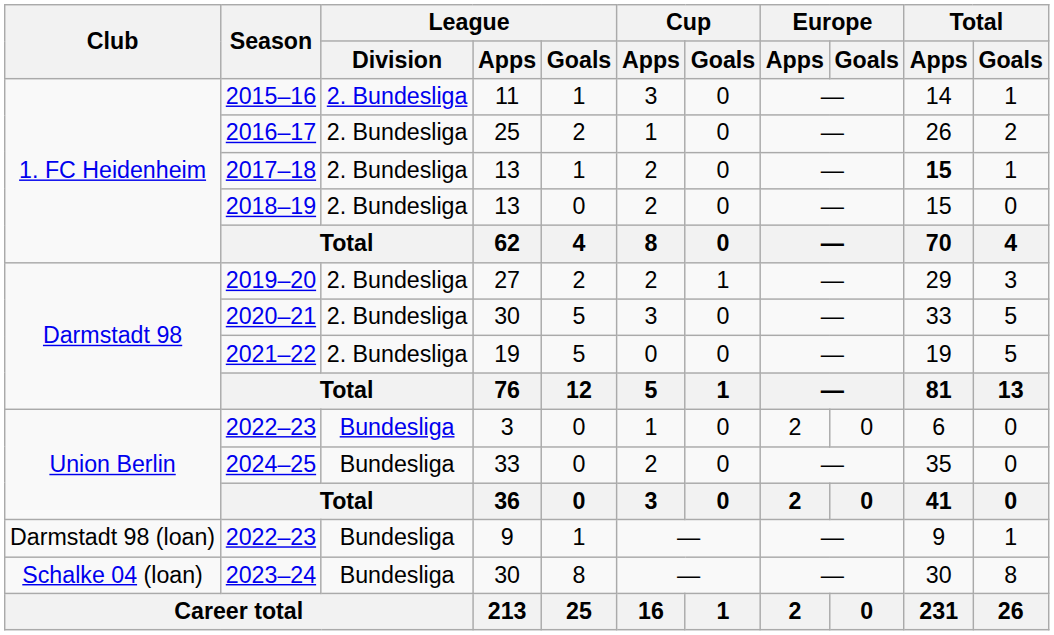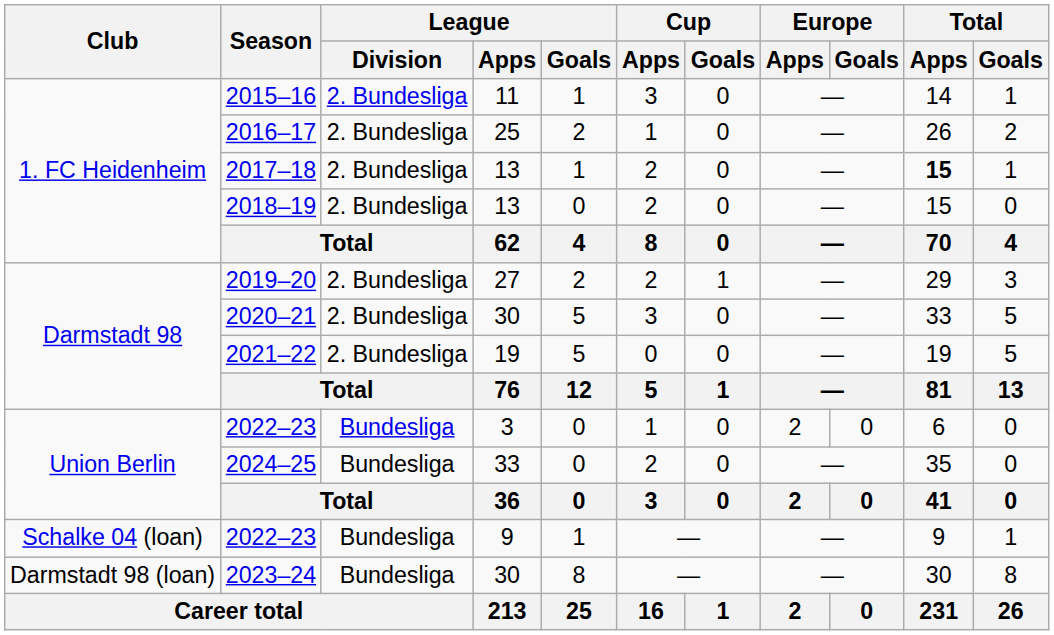2022–23 / 9 | Club: Darmstadt 98 (loan) -> Schalke 04 (loan)
2023–24 | Club: Schalke 04 (loan) -> Darmstadt 98 (loan)
